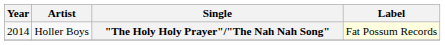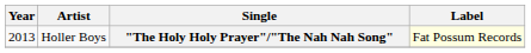"The Holy Holy Prayer"/"The Nah Nah Song" | Year: 2014 -> 2013
